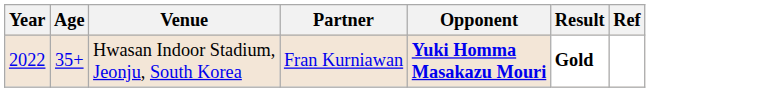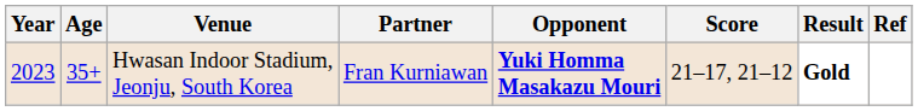+ column: Score | 21–17, 21–12
Hwasan Indoor Stadium, Jeonju, South Korea | Year: 2022 -> 2023
